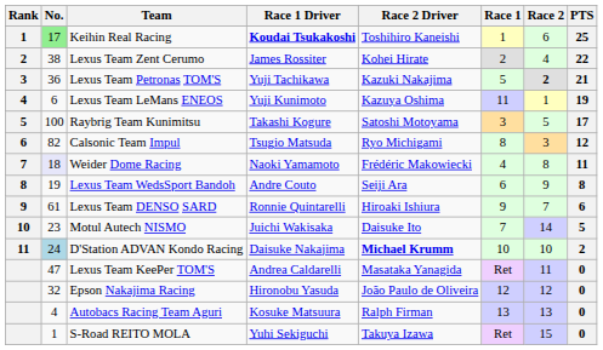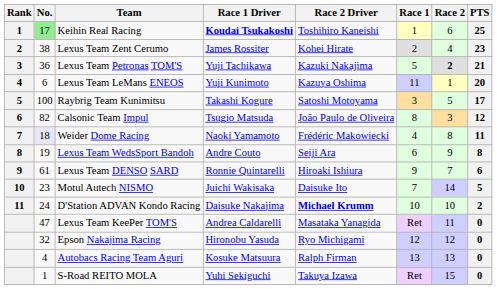Lexus Team Zent Cerumo | PTS: 22 -> 23
Lexus Team LeMans ENEOS | PTS: 19 -> 20
Calsonic Team Impul | Race 2 Driver: Ryo Michigami -> João Paulo de Oliveira
D'Station ADVAN Kondo Racing | No.: lightblue background -> no background
Epson Nakajima Racing | Race 2 Driver: João Paulo de Oliveira -> Ryo Michigami
